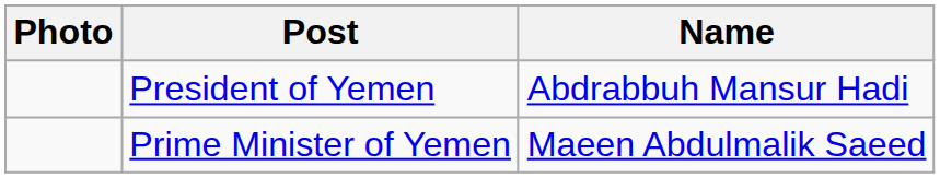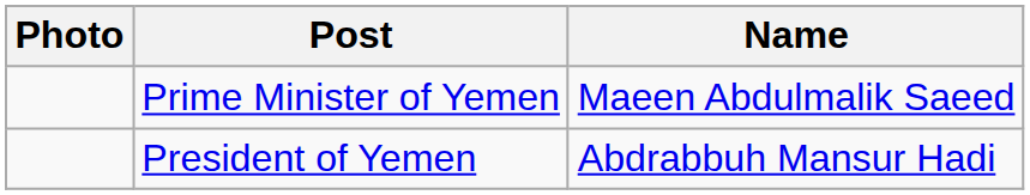rows swapped: President of Yemen <-> Prime Minister of Yemen
